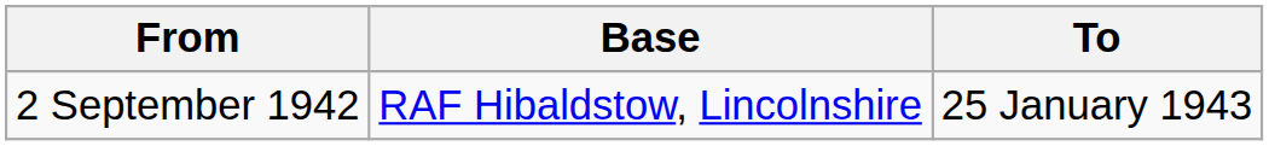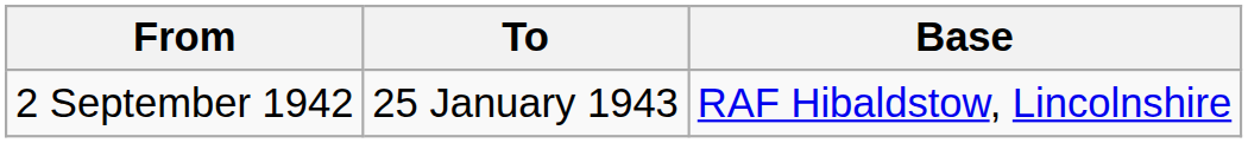columns swapped: To <-> Base
